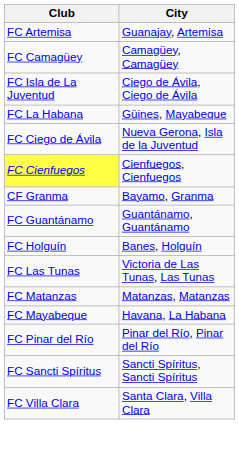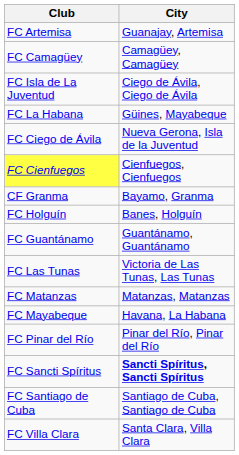rows swapped: FC Guantánamo <-> FC Holguín
FC Sancti Spíritus | City: normal -> bold
+ row: FC Santiago de Cuba | Santiago de Cuba, Santiago de Cuba
